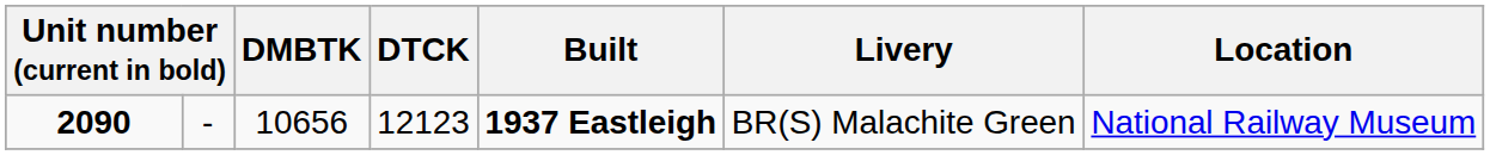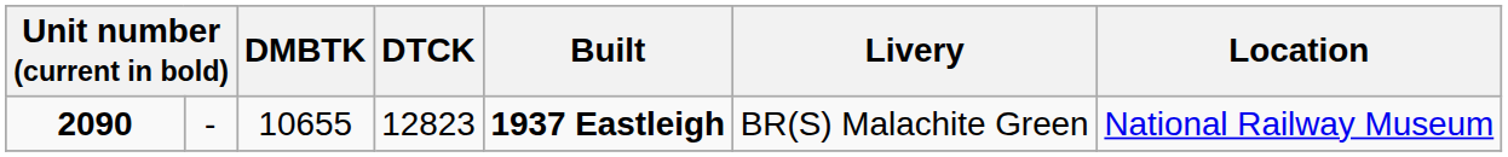2090 | DMBTK: 10656 -> 10655
2090 | DTCK: 12123 -> 12823
